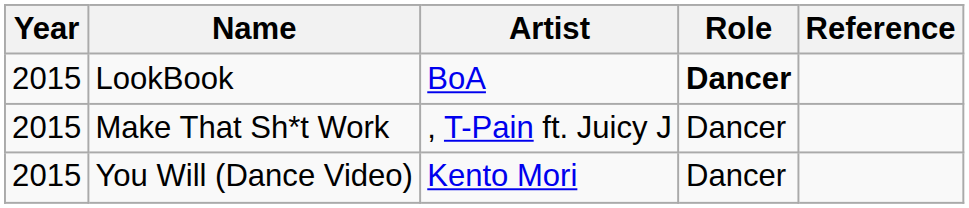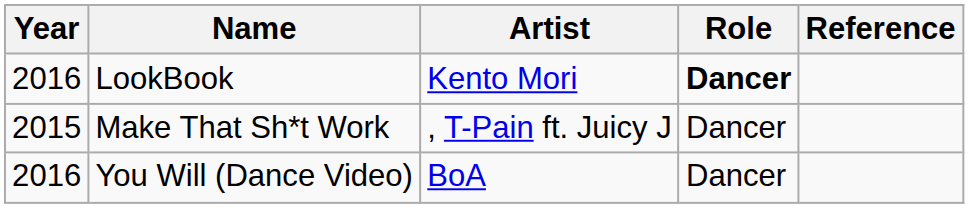LookBook | Year: 2015 -> 2016
LookBook | Artist: BoA -> Kento Mori
You Will (Dance Video) | Year: 2015 -> 2016
You Will (Dance Video) | Artist: Kento Mori -> BoA
